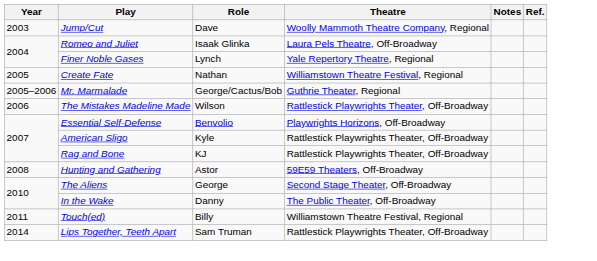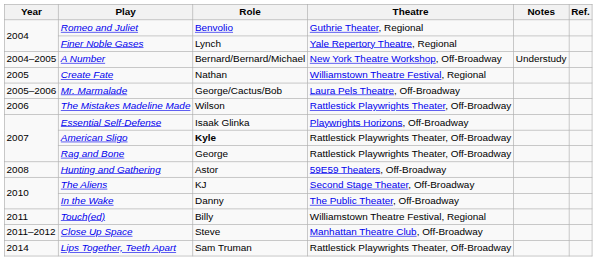- row: 2003 | Jump/Cut | Dave | Woolly Mammoth Theatre Company, Regional
Romeo and Juliet | Role: Isaak Glinka -> Benvolio
Romeo and Juliet | Theatre: Laura Pels Theatre, Off-Broadway -> Guthrie Theater, Regional
+ row: 2004–2005 | A Number | Bernard/Bernard/Michael | New York Theatre Workshop, Off-Broadway | Understudy
Mr. Marmalade | Theatre: Guthrie Theater, Regional -> Laura Pels Theatre, Off-Broadway
Essential Self-Defense | Role: Benvolio -> Isaak Glinka
American Sligo | Role: normal -> bold
Rag and Bone | Role: KJ -> George
The Aliens | Role: George -> KJ
+ row: 2011–2012 | Close Up Space | Steve | Manhattan Theatre Club, Off-Broadway
